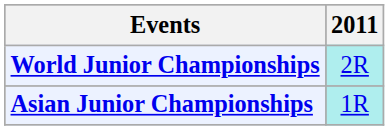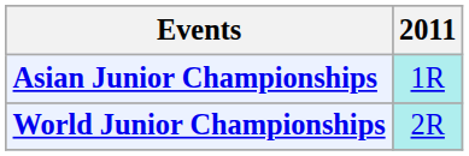rows swapped: Asian Junior Championships <-> World Junior Championships
